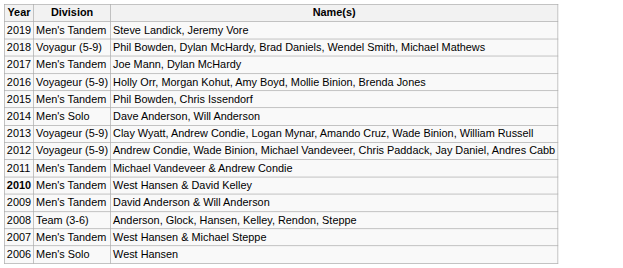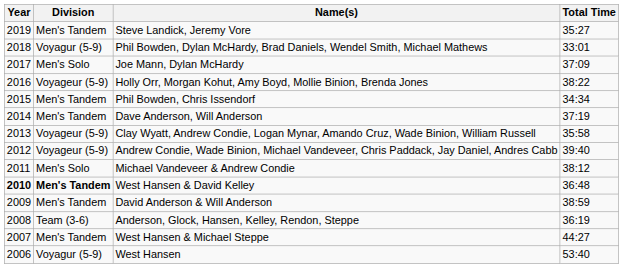+ column: Total Time | 35:27 | 33:01 | 37:09 | 38:22 | 34:34 | 37:19 | 35:58 | 39:40 | 38:12 | 36:48 | 38:59 | 36:19 | 44:27 | 53:40
Joe Mann, Dylan McHardy | Division: Men's Tandem -> Men's Solo
Dave Anderson, Will Anderson | Division: Men's Solo -> Men's Tandem
Michael Vandeveer & Andrew Condie | Division: Men's Tandem -> Men's Solo
West Hansen & David Kelley | Division: normal -> bold
West Hansen | Division: Men's Solo -> Voyagur (5-9)
